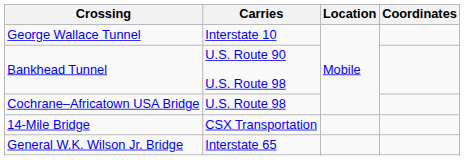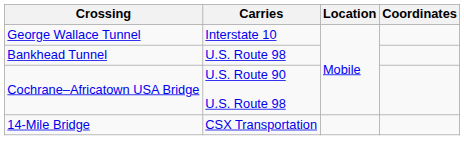Bankhead Tunnel | Carries: U.S. Route 90 U.S. Route 98 -> U.S. Route 98
Cochrane–Africatown USA Bridge | Carries: U.S. Route 98 -> U.S. Route 90 U.S. Route 98
- row: General W.K. Wilson Jr. Bridge | Interstate 65
